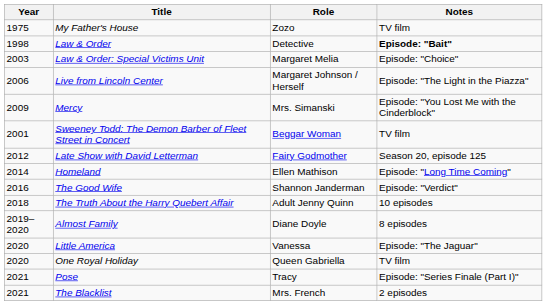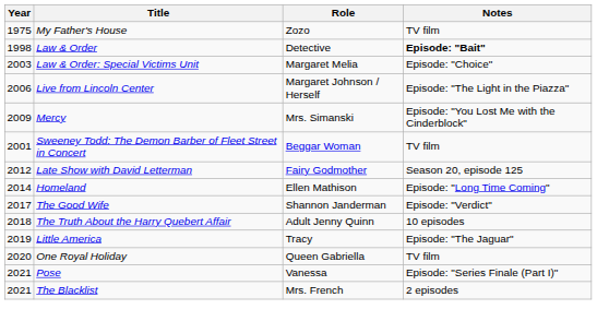The Good Wife | Year: 2016 -> 2017
- row: 2019–2020 | Almost Family | Diane Doyle | 8 episodes
Little America | Year: 2020 -> 2019
Little America | Role: Vanessa -> Tracy
Pose | Role: Tracy -> Vanessa
